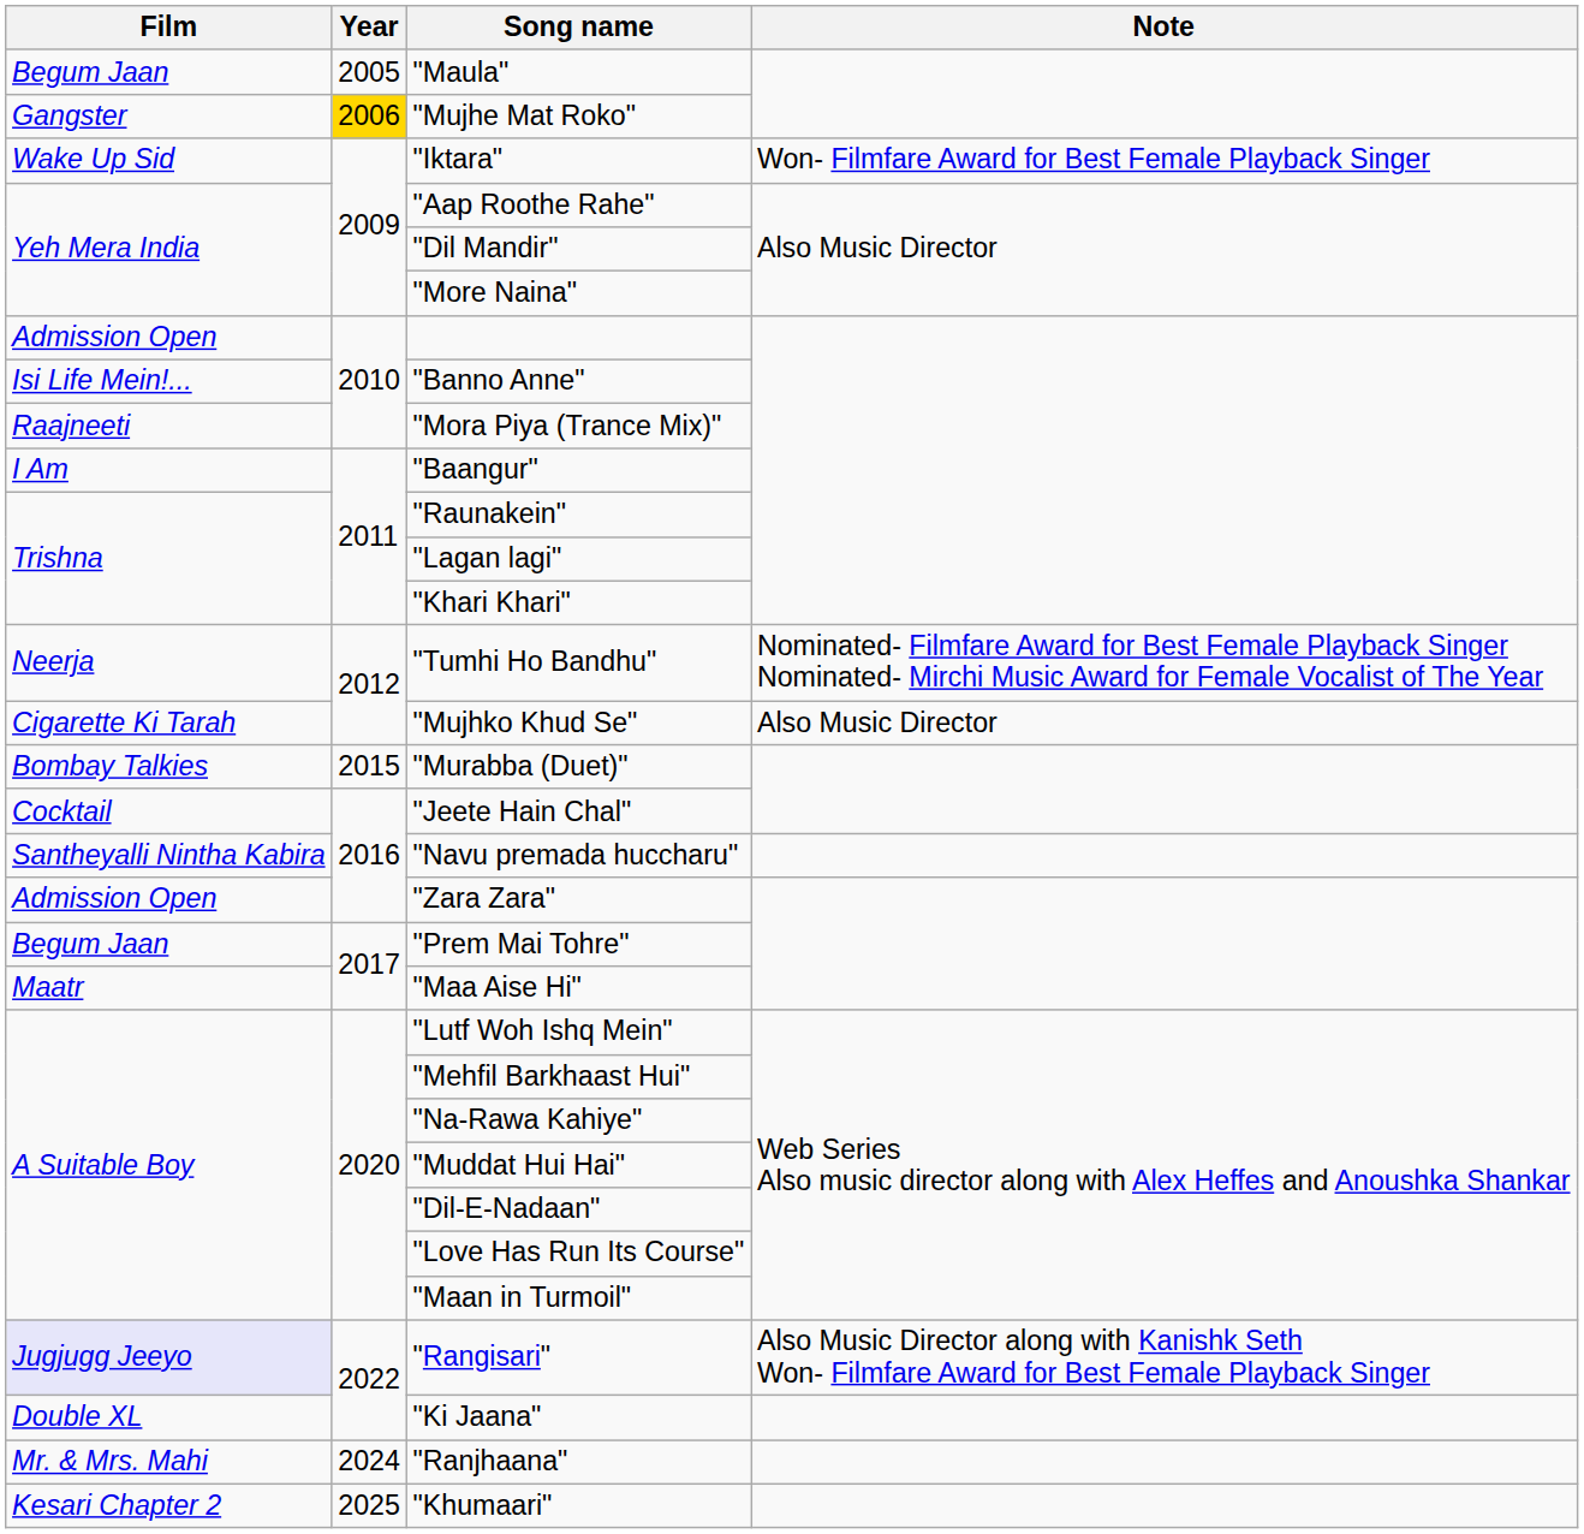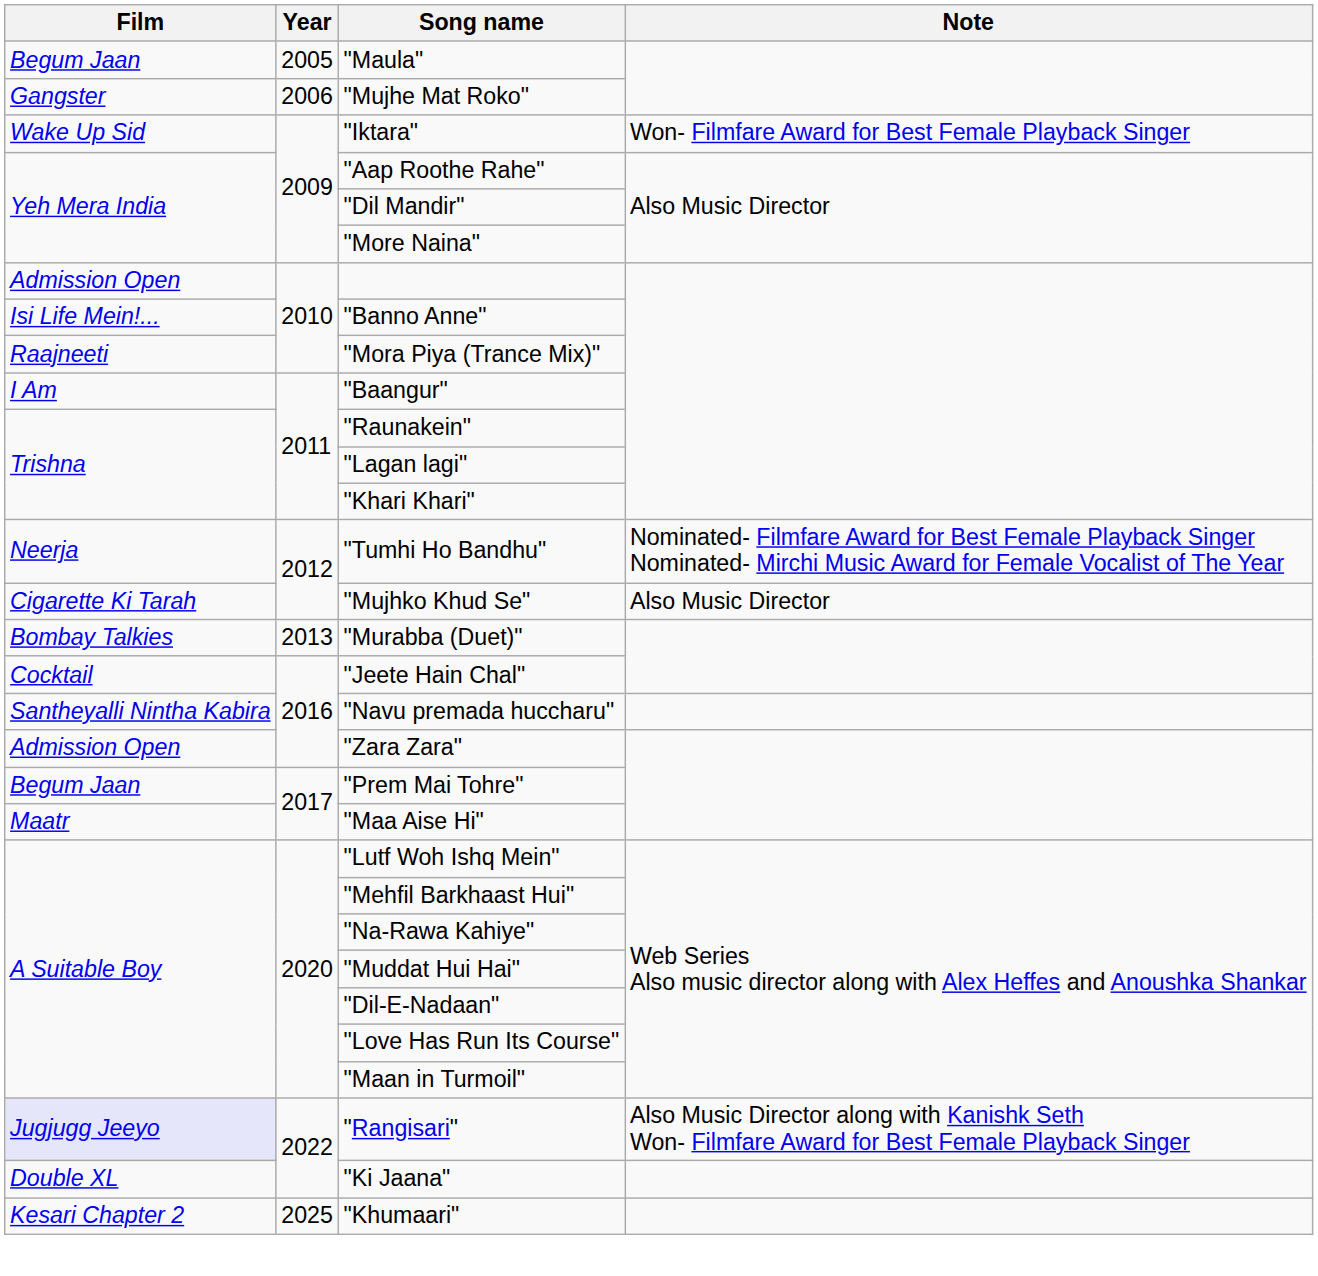"Mujhe Mat Roko" | Year: gold background -> no background
"Murabba (Duet)" | Year: 2015 -> 2013
- row: Mr. & Mrs. Mahi | 2024 | "Ranjhaana"
